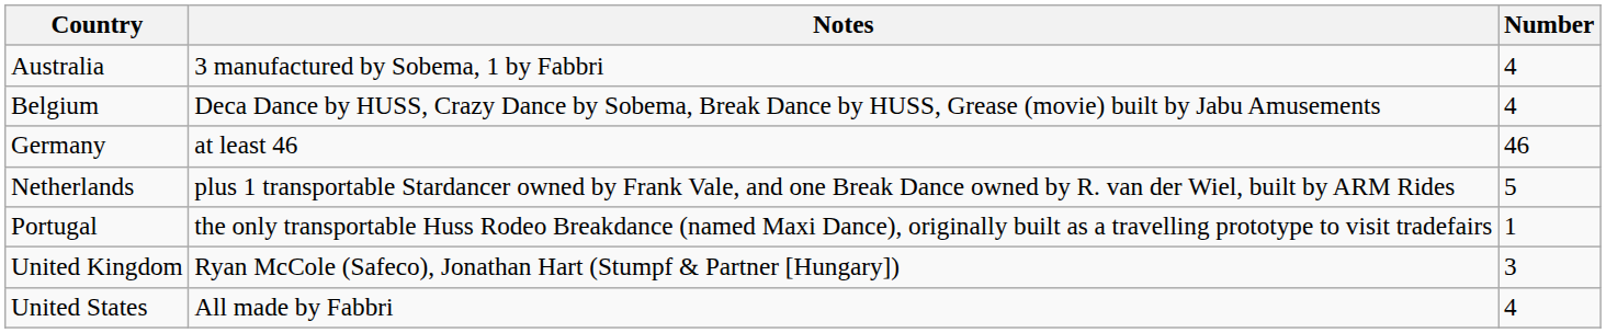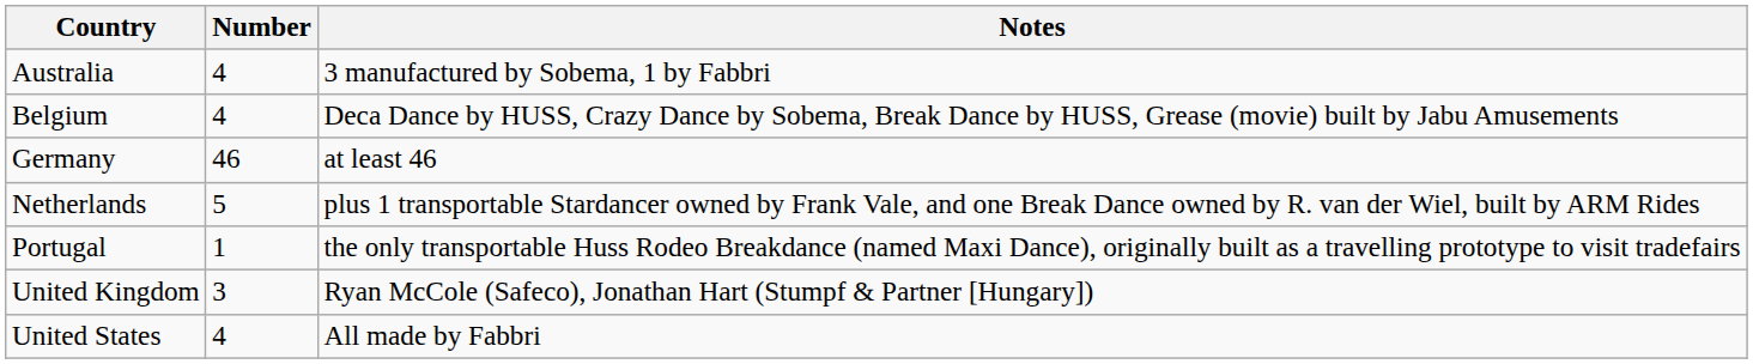columns swapped: Number <-> Notes
